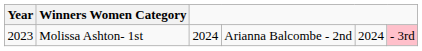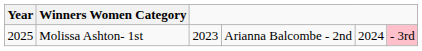Molissa Ashton- 1st | Year: 2023 -> 2025
Molissa Ashton- 1st | column 3: 2024 -> 2023
